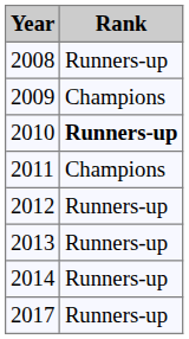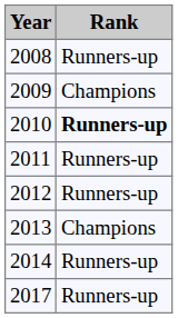2011 | Rank: Champions -> Runners-up
2013 | Rank: Runners-up -> Champions
